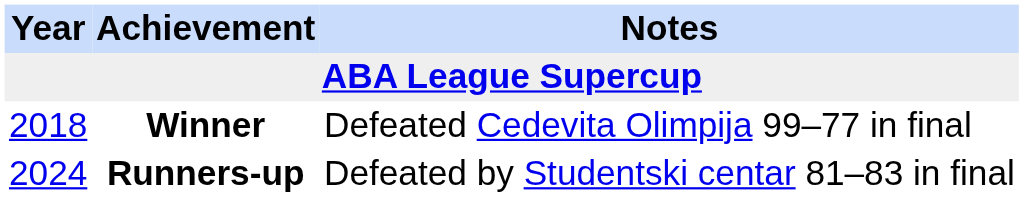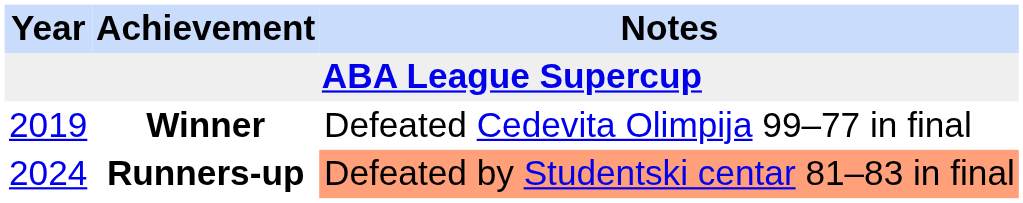Winner | Year: 2018 -> 2019
Runners-up | Notes: no background -> lightsalmon background
